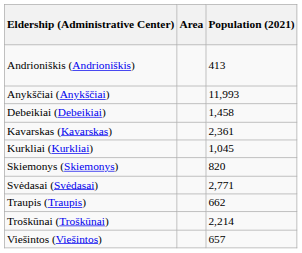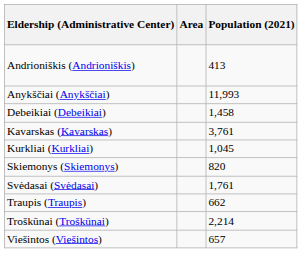Kavarskas (Kavarskas) | Population (2021): 2,361 -> 3,761
Svėdasai (Svėdasai) | Population (2021): 2,771 -> 1,761
